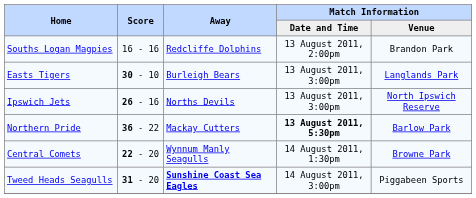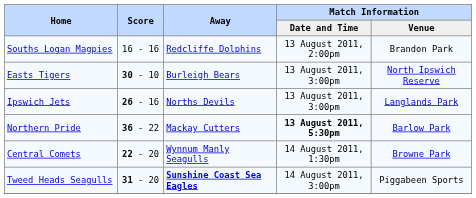Easts Tigers | Match Information / Venue: Langlands Park -> North Ipswich Reserve
Ipswich Jets | Match Information / Venue: North Ipswich Reserve -> Langlands Park
